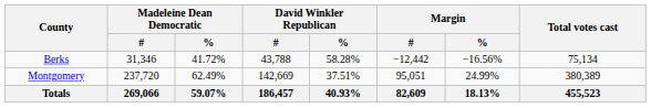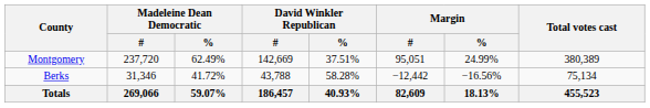rows swapped: Berks <-> Montgomery
